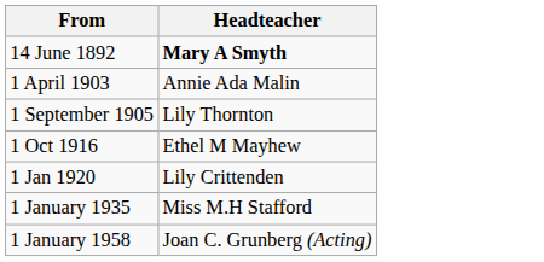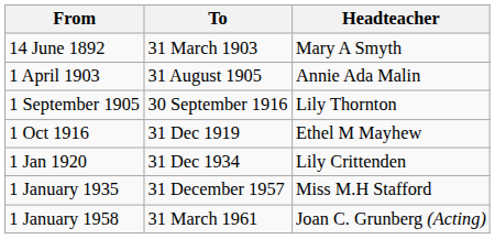+ column: To | 31 March 1903 | 31 August 1905 | 30 September 1916 | 31 Dec 1919 | 31 Dec 1934 | 31 December 1957 | 31 March 1961
14 June 1892 | Headteacher: bold -> normal
